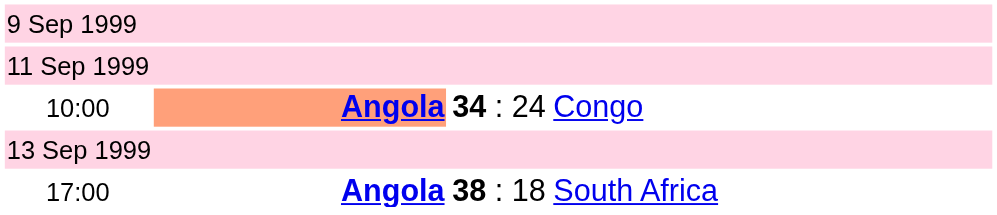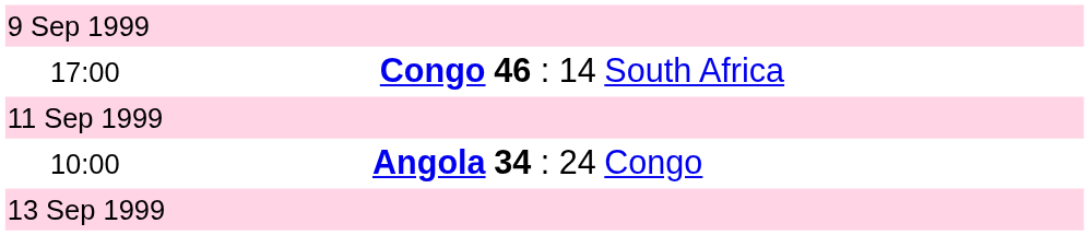+ row: 17:00 | Congo | 46 : 14 | South Africa
34 : 24 | column 2: lightsalmon background -> no background
- row: 17:00 | Angola | 38 : 18 | South Africa
